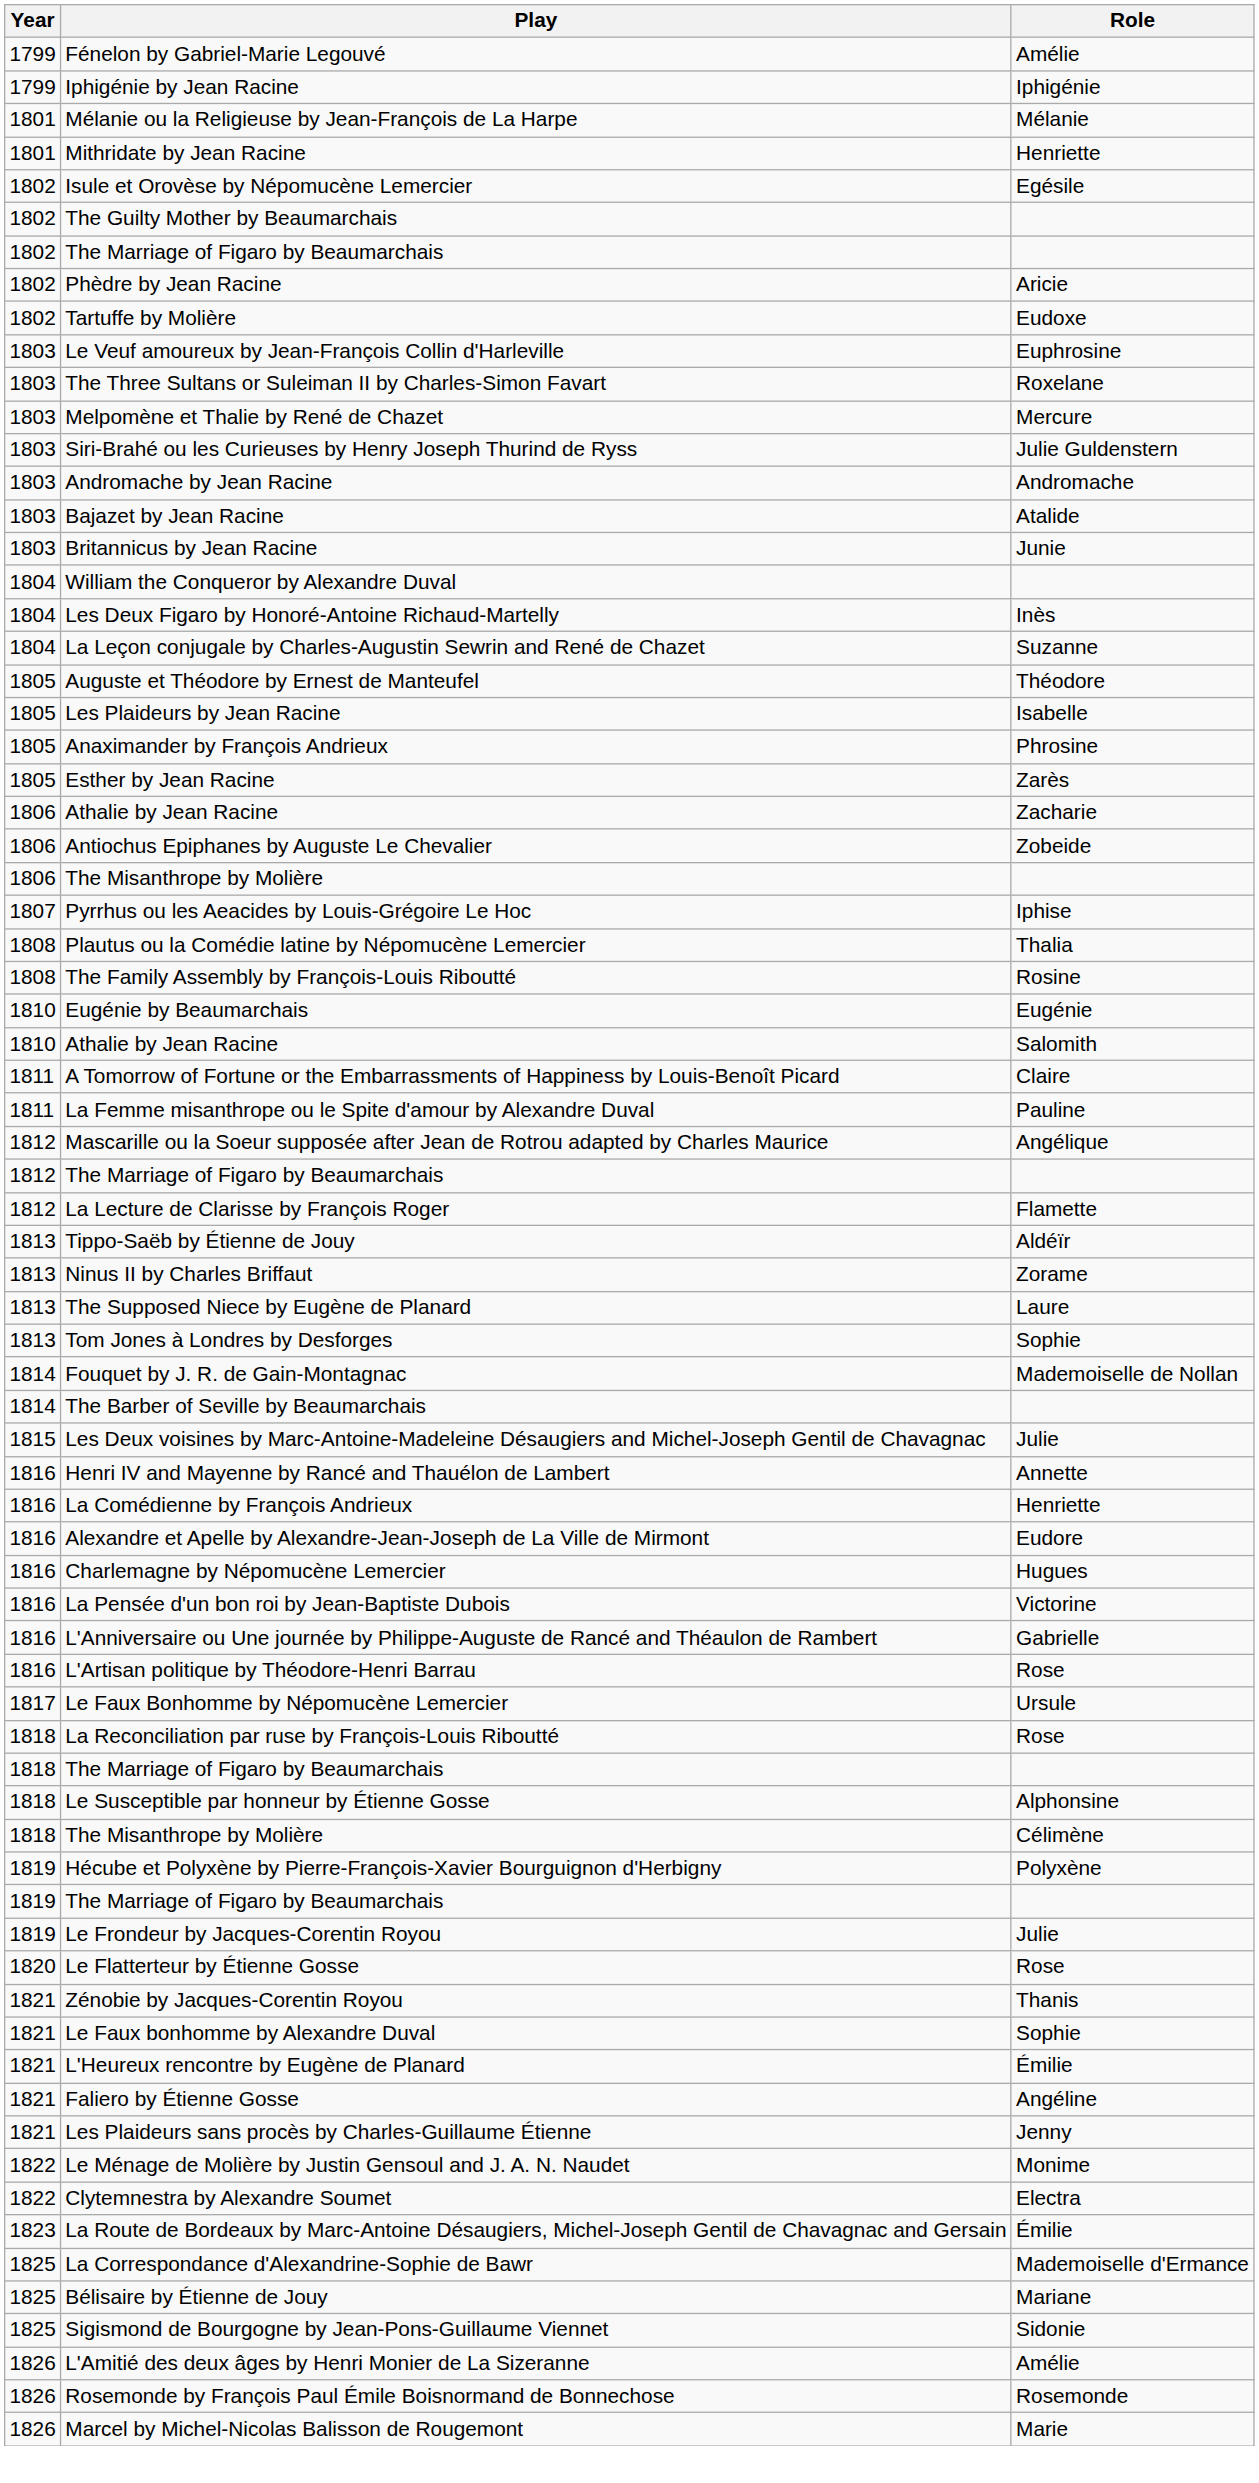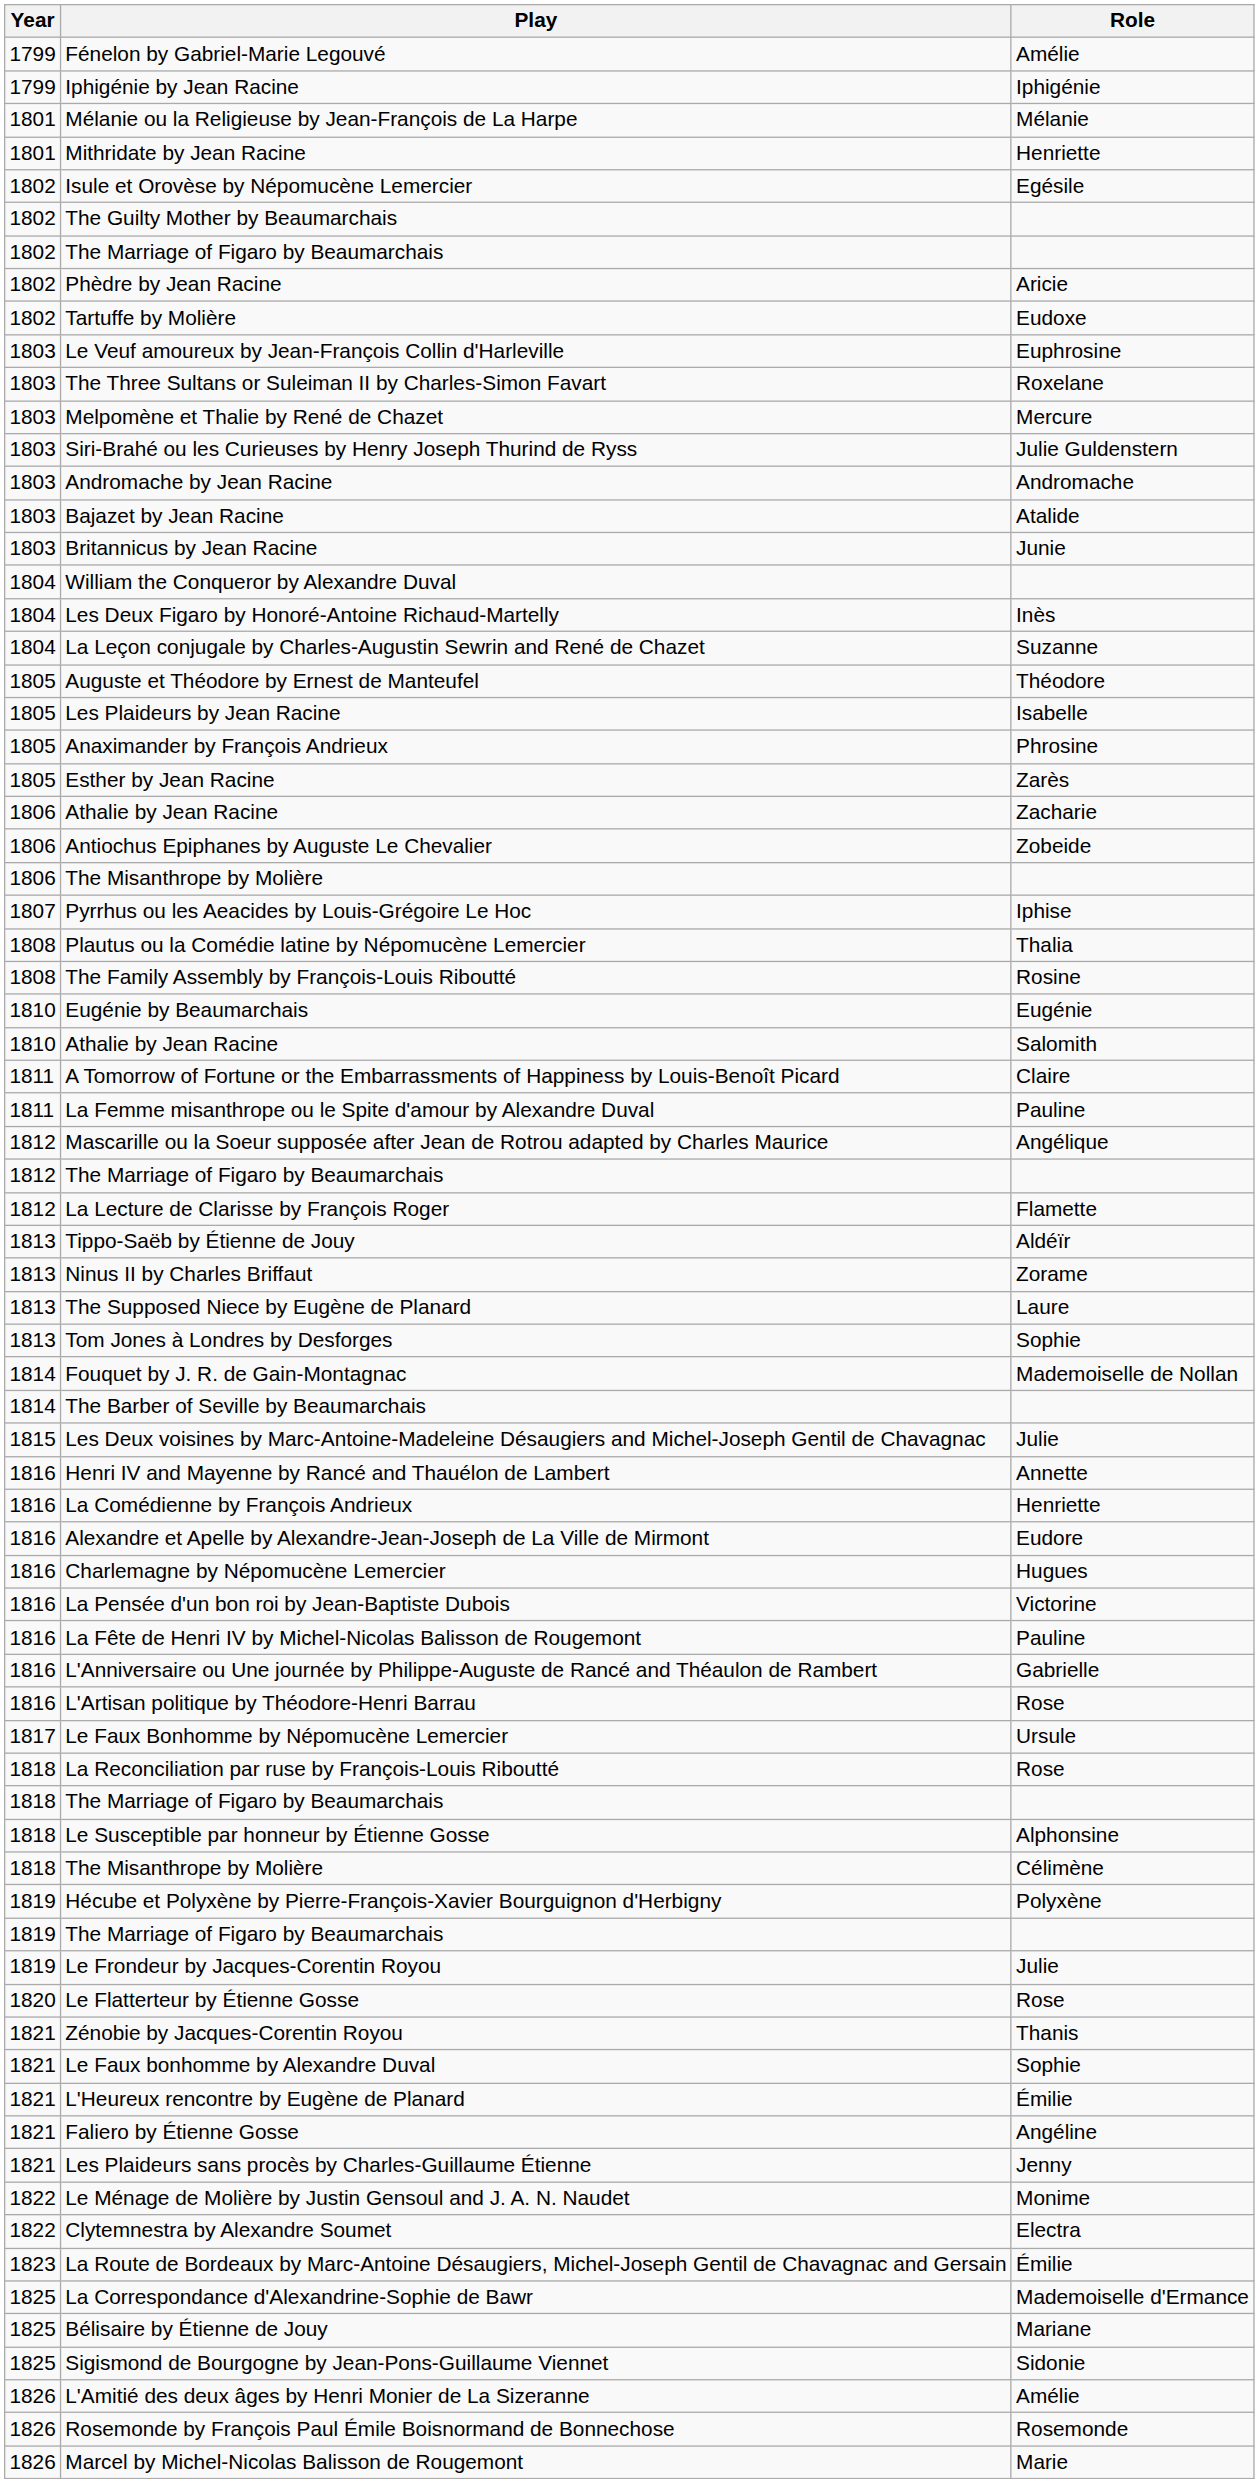+ row: 1816 | La Fête de Henri IV by Michel-Nicolas Balisson de Rougemont | Pauline
